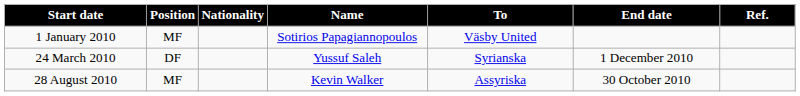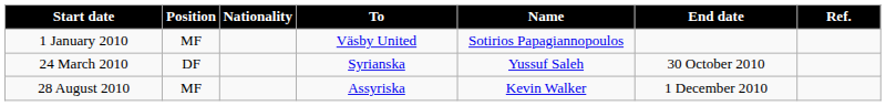columns swapped: Name <-> To
24 March 2010 | End date: 1 December 2010 -> 30 October 2010
28 August 2010 | End date: 30 October 2010 -> 1 December 2010
